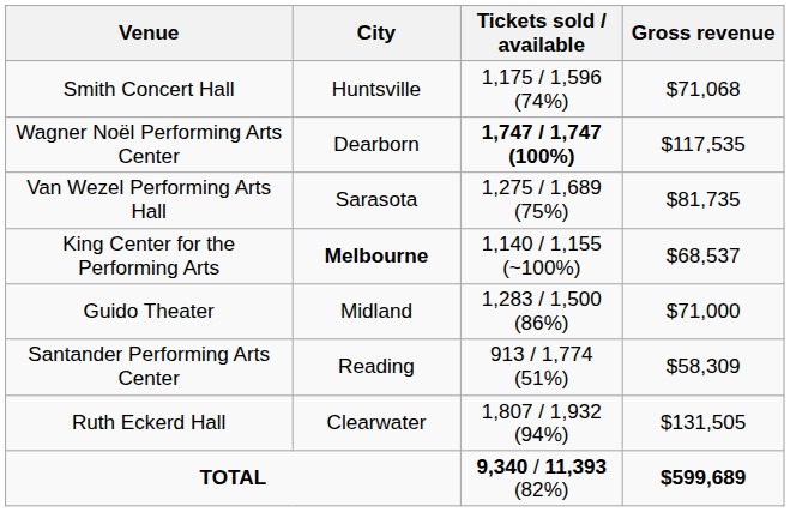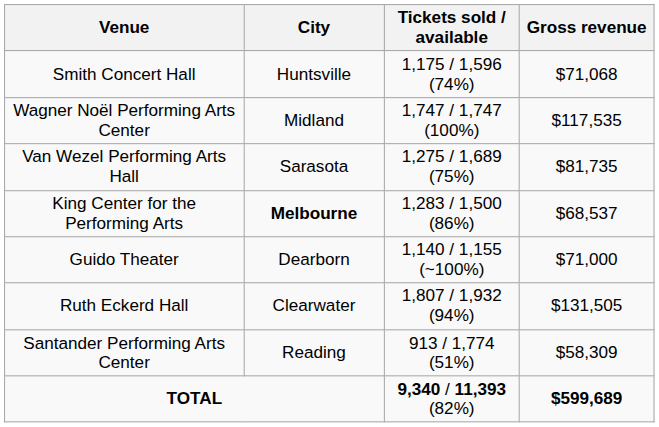Wagner Noël Performing Arts Center | City: Dearborn -> Midland
Wagner Noël Performing Arts Center | Tickets sold / available: bold -> normal
King Center for the Performing Arts | Tickets sold / available: 1,140 / 1,155 (~100%) -> 1,283 / 1,500 (86%)
Guido Theater | City: Midland -> Dearborn
Guido Theater | Tickets sold / available: 1,283 / 1,500 (86%) -> 1,140 / 1,155 (~100%)
rows swapped: Ruth Eckerd Hall <-> Santander Performing Arts Center
